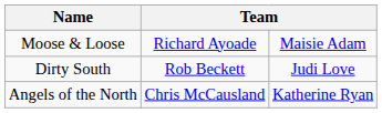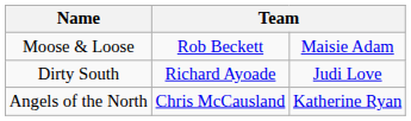Moose & Loose | column 2: Richard Ayoade -> Rob Beckett
Dirty South | column 2: Rob Beckett -> Richard Ayoade
